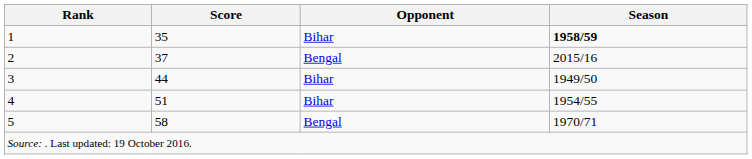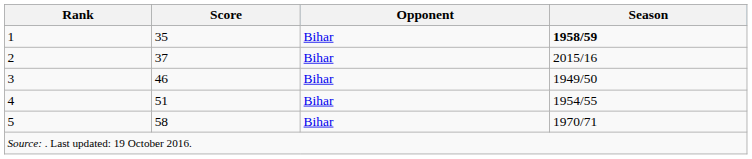2 | Opponent: Bengal -> Bihar
3 | Score: 44 -> 46
5 | Opponent: Bengal -> Bihar
